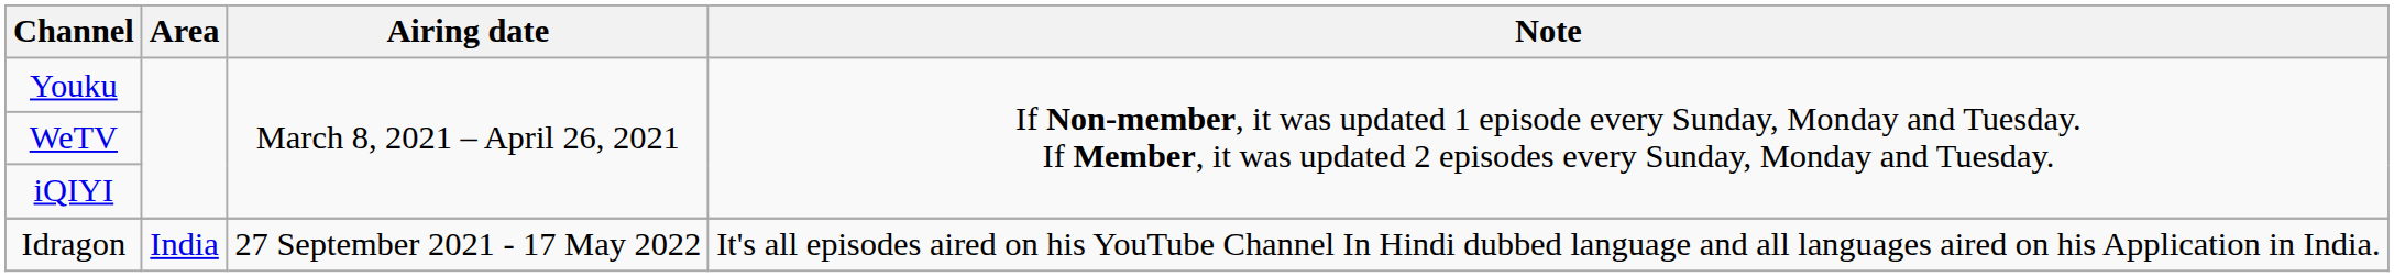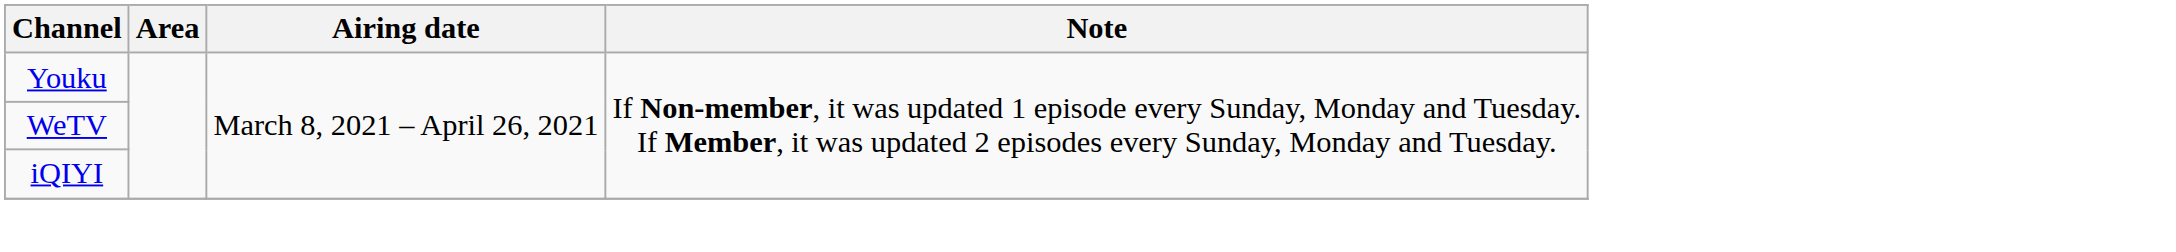- row: Idragon | India | 27 September 2021 - 17 May 2022 | It's all episodes aired on his YouTube Channel In Hindi dubbed language and all languages aired on his Application in India.
